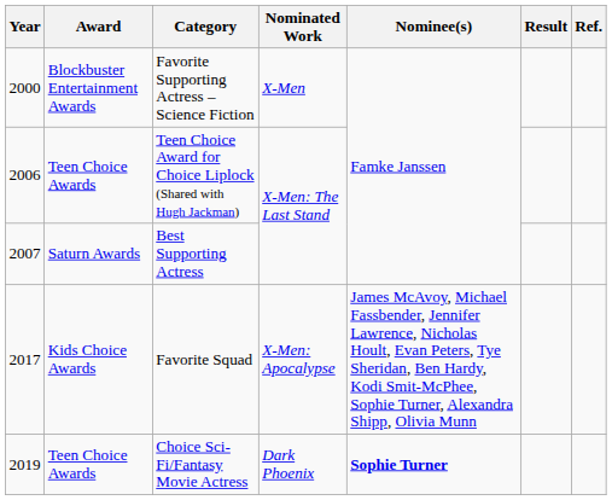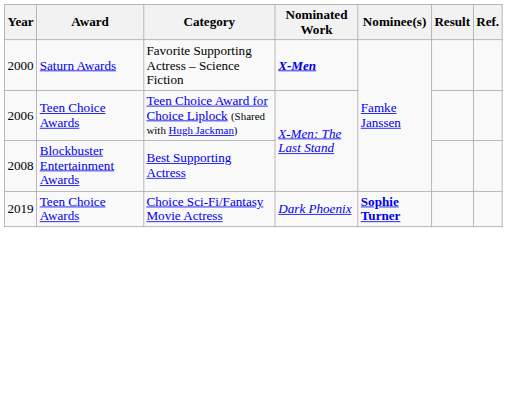Favorite Supporting Actress – Science Fiction | Award: Blockbuster Entertainment Awards -> Saturn Awards
Favorite Supporting Actress – Science Fiction | Nominated Work: normal -> bold
Best Supporting Actress | Year: 2007 -> 2008
Best Supporting Actress | Award: Saturn Awards -> Blockbuster Entertainment Awards
- row: 2017 | Kids Choice Awards | Favorite Squad | X-Men: Apocalypse | James McAvoy, Michael Fassbender, Jennifer Lawrence, Nicholas Hoult, Evan Peters, Tye Sheridan, Ben Hardy, Kodi Smit-McPhee, Sophie Turner, Alexandra Shipp, Olivia Munn
